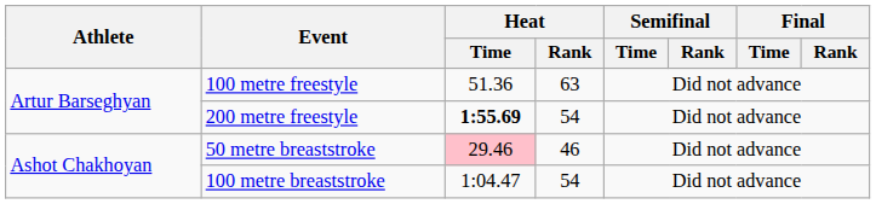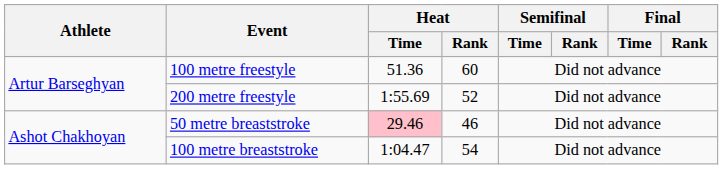100 metre freestyle | Heat / Rank: 63 -> 60
200 metre freestyle | Heat / Time: bold -> normal
200 metre freestyle | Heat / Rank: 54 -> 52
